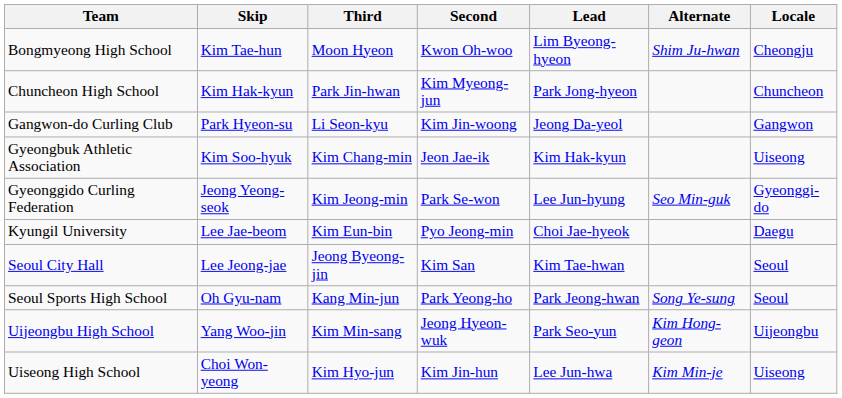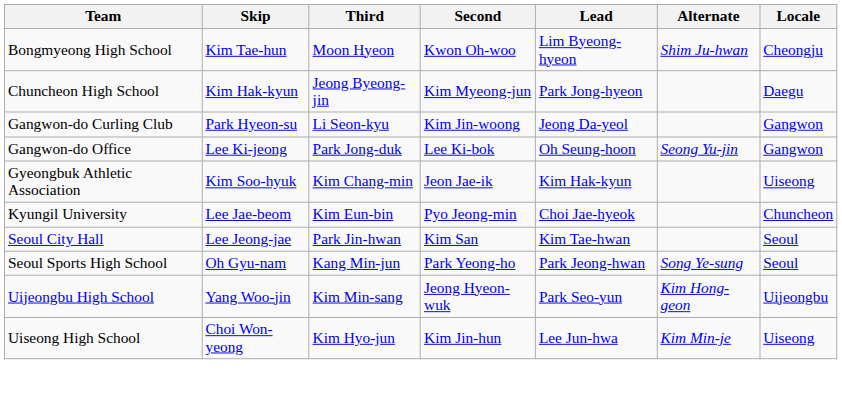Chuncheon High School | Third: Park Jin-hwan -> Jeong Byeong-jin
Chuncheon High School | Locale: Chuncheon -> Daegu
+ row: Gangwon-do Office | Lee Ki-jeong | Park Jong-duk | Lee Ki-bok | Oh Seung-hoon | Seong Yu-jin | Gangwon
- row: Gyeonggido Curling Federation | Jeong Yeong-seok | Kim Jeong-min | Park Se-won | Lee Jun-hyung | Seo Min-guk | Gyeonggi-do
Kyungil University | Locale: Daegu -> Chuncheon
Seoul City Hall | Third: Jeong Byeong-jin -> Park Jin-hwan
